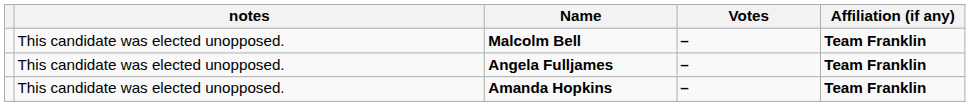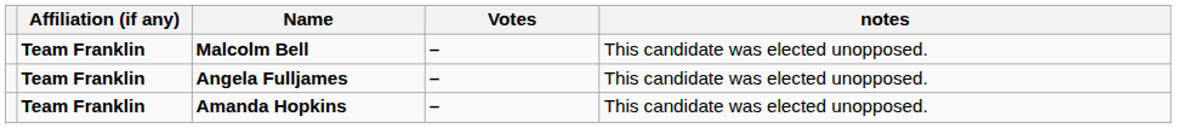columns swapped: Affiliation (if any) <-> notes
